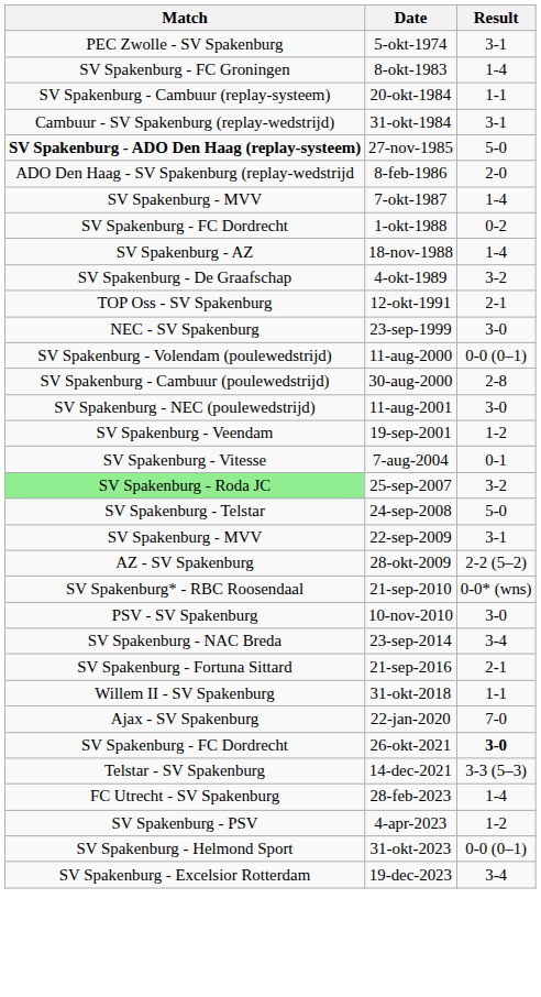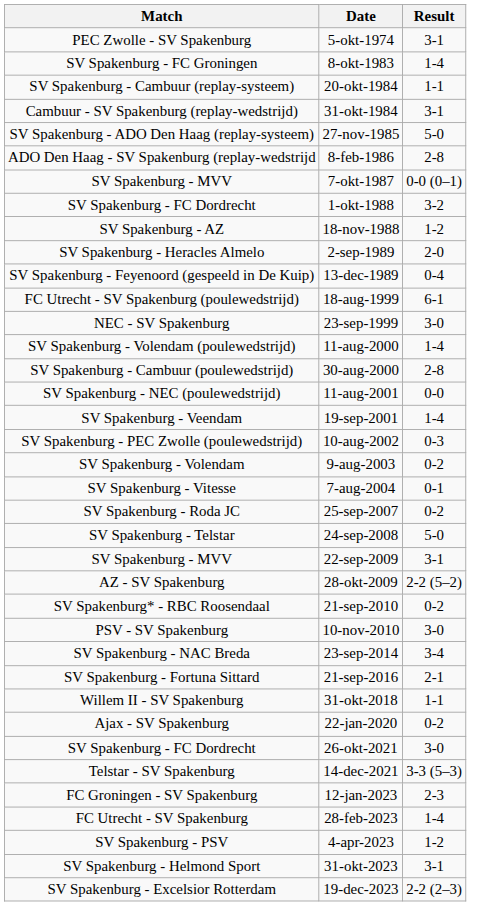27-nov-1985 | Match: bold -> normal
8-feb-1986 | Result: 2-0 -> 2-8
7-okt-1987 | Result: 1-4 -> 0-0 (0–1)
1-okt-1988 | Result: 0-2 -> 3-2
18-nov-1988 | Result: 1-4 -> 1-2
+ row: SV Spakenburg - Heracles Almelo | 2-sep-1989 | 2-0
- row: SV Spakenburg - De Graafschap | 4-okt-1989 | 3-2
+ row: SV Spakenburg - Feyenoord (gespeeld in De Kuip) | 13-dec-1989 | 0-4
- row: TOP Oss - SV Spakenburg | 12-okt-1991 | 2-1
+ row: FC Utrecht - SV Spakenburg (poulewedstrijd) | 18-aug-1999 | 6-1
11-aug-2000 | Result: 0-0 (0–1) -> 1-4
11-aug-2001 | Result: 3-0 -> 0-0
19-sep-2001 | Result: 1-2 -> 1-4
+ row: SV Spakenburg - PEC Zwolle (poulewedstrijd) | 10-aug-2002 | 0-3
+ row: SV Spakenburg - Volendam | 9-aug-2003 | 0-2
25-sep-2007 | Match: lightgreen background -> no background
25-sep-2007 | Result: 3-2 -> 0-2
21-sep-2010 | Result: 0-0* (wns) -> 0-2
22-jan-2020 | Result: 7-0 -> 0-2
26-okt-2021 | Result: bold -> normal
+ row: FC Groningen - SV Spakenburg | 12-jan-2023 | 2-3
31-okt-2023 | Result: 0-0 (0–1) -> 3-1
19-dec-2023 | Result: 3-4 -> 2-2 (2–3)
